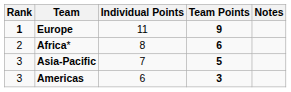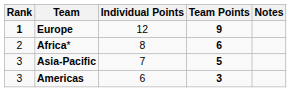Europe | Individual Points: 11 -> 12
